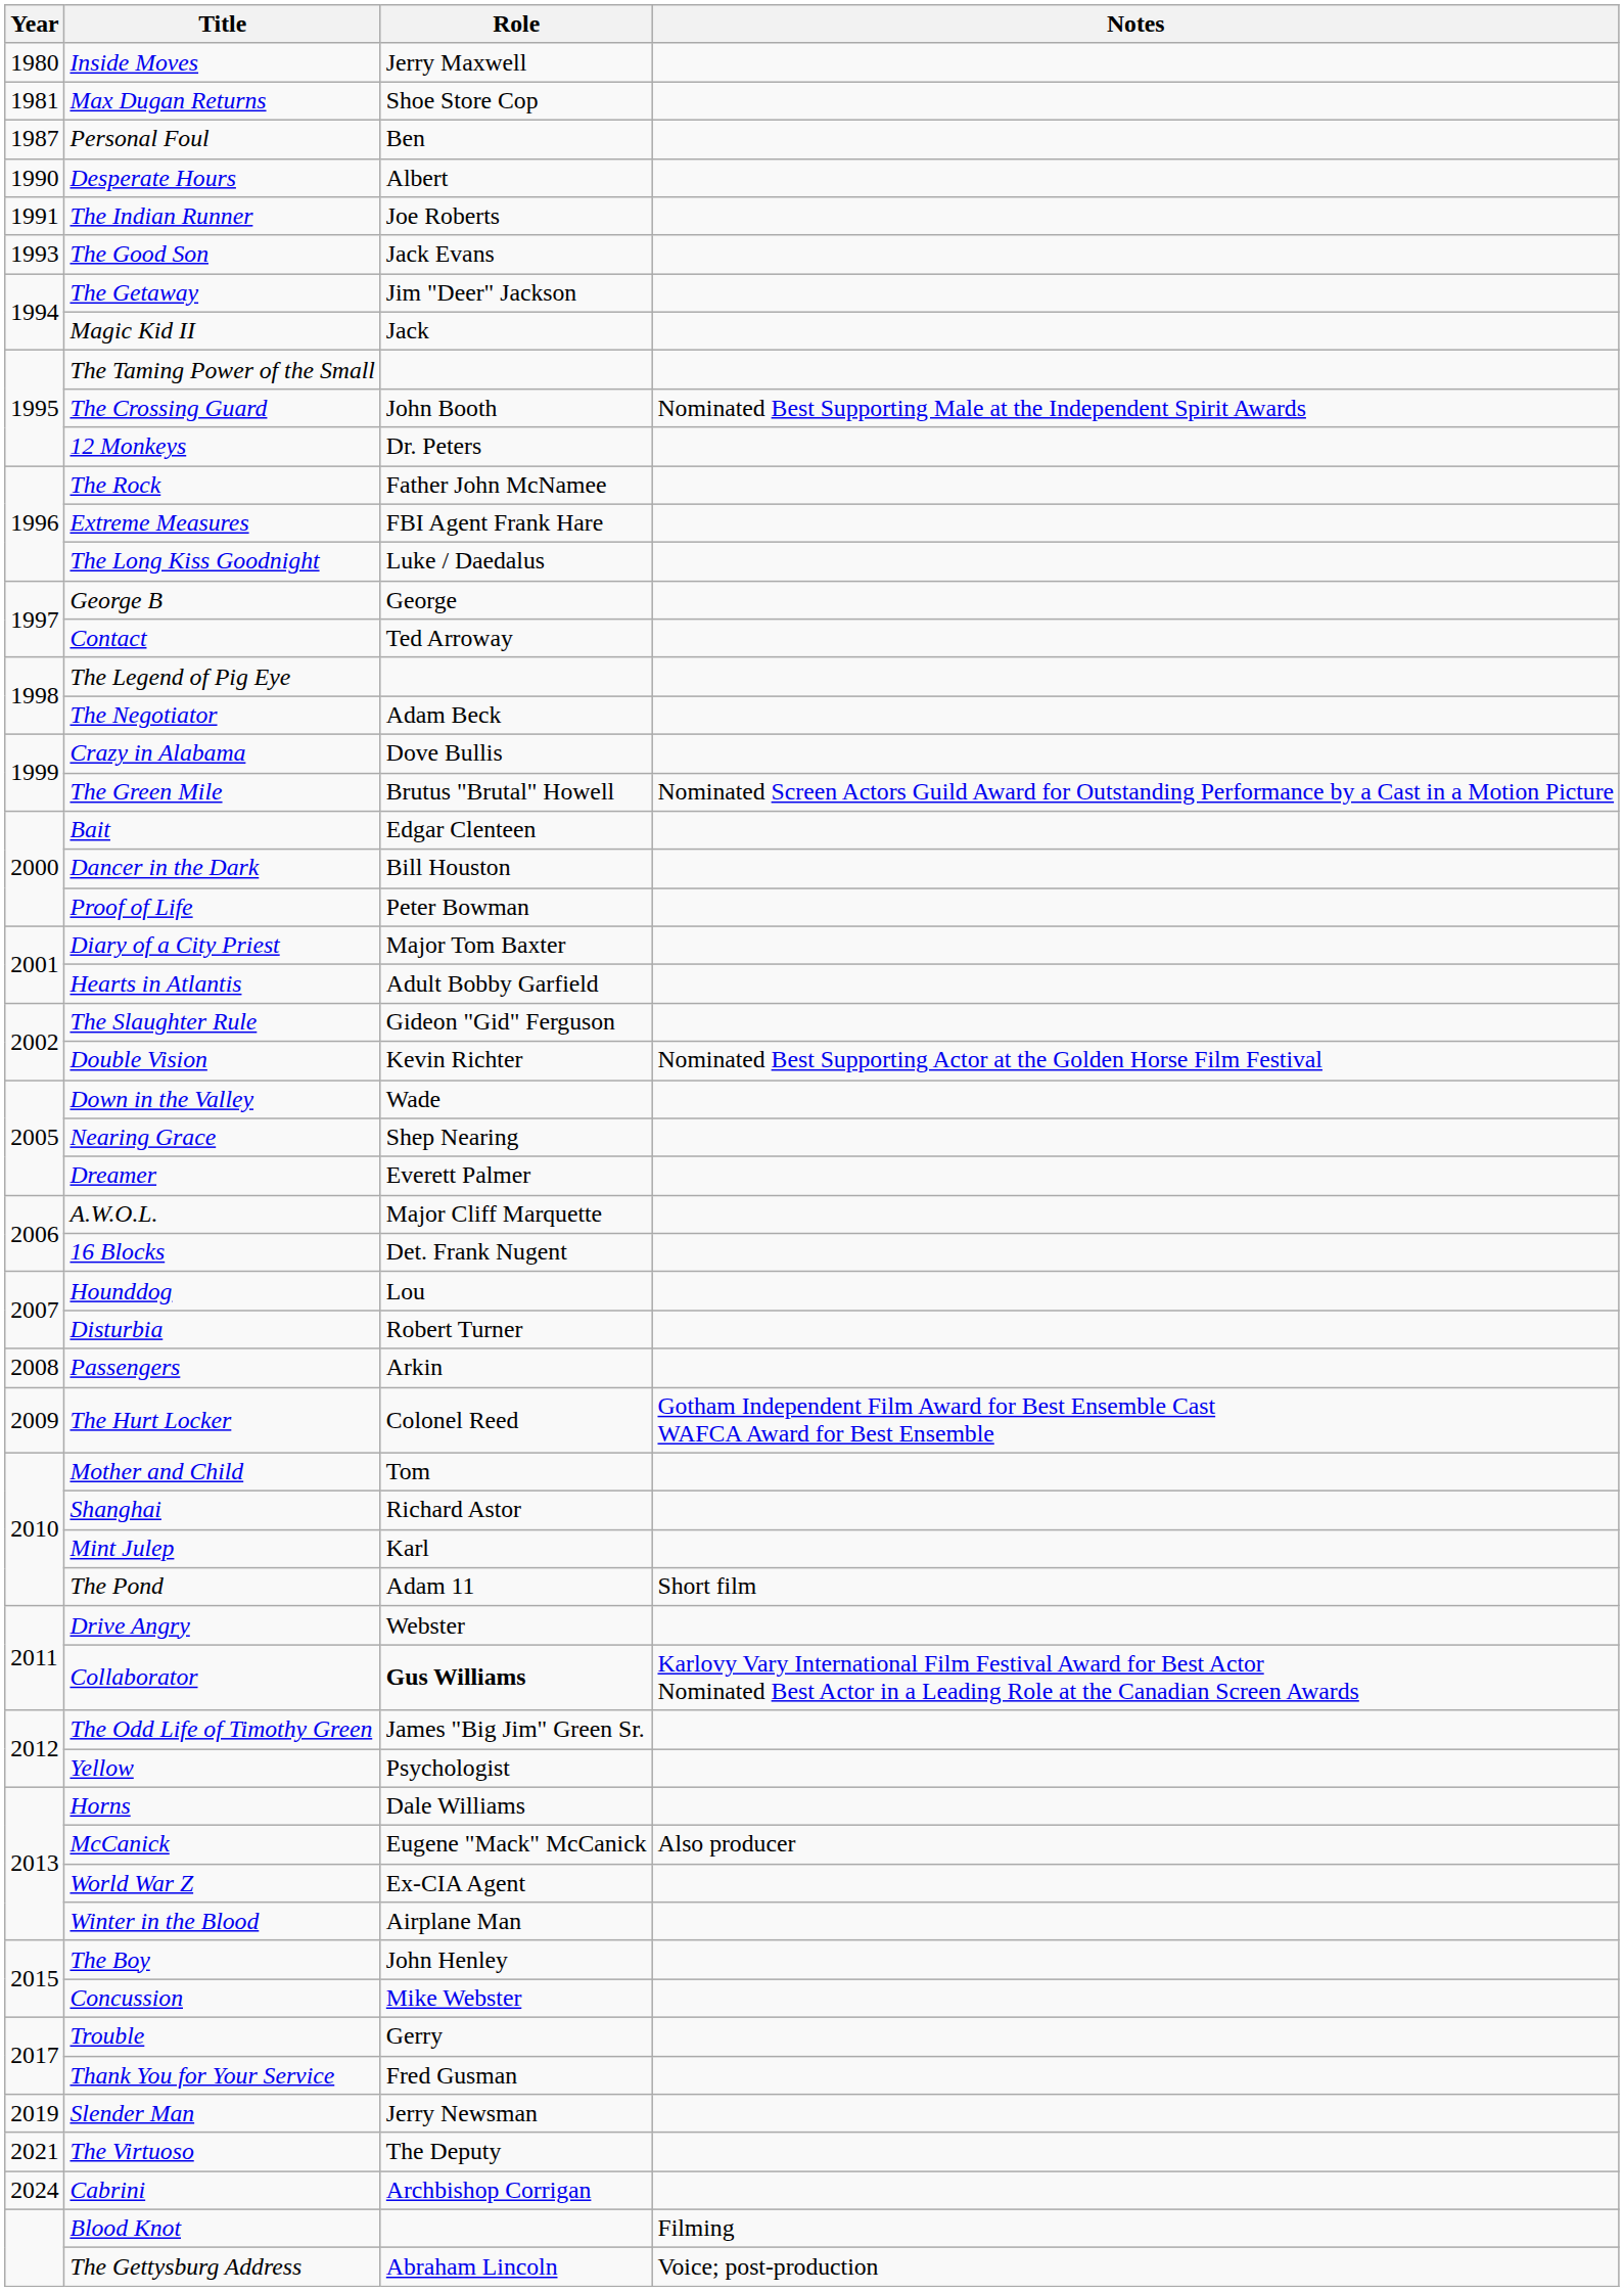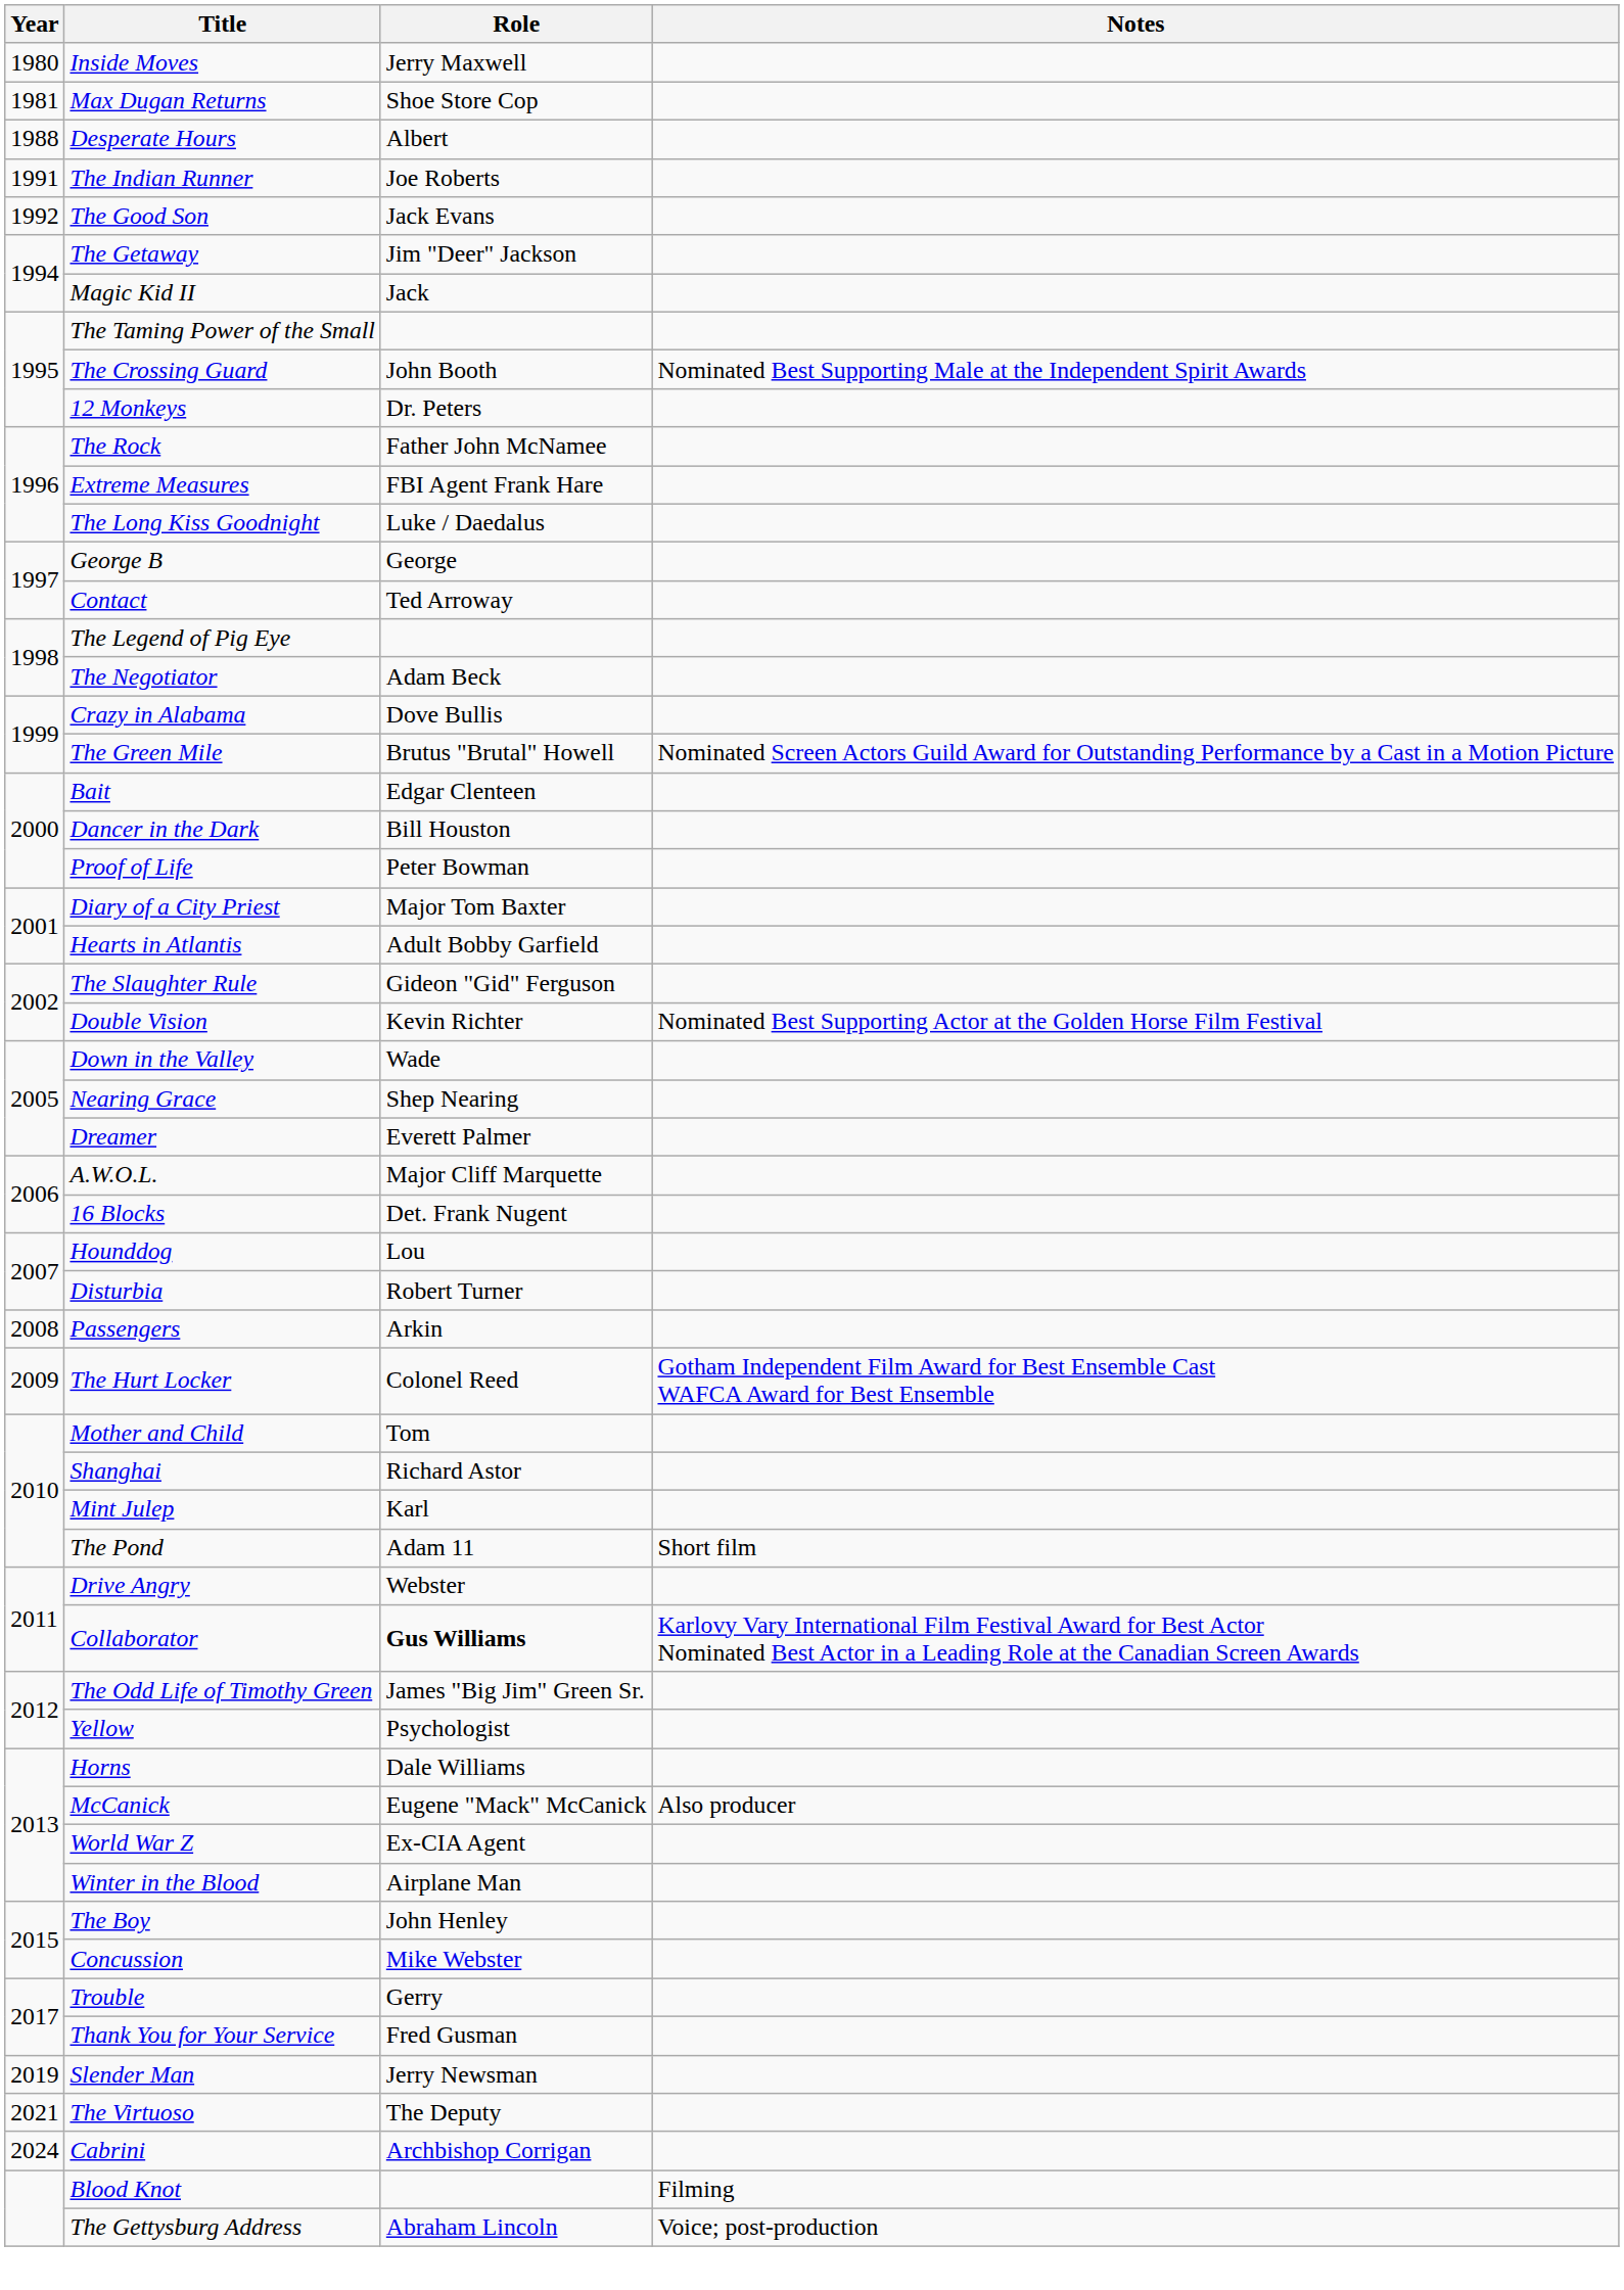- row: 1987 | Personal Foul | Ben
Desperate Hours | Year: 1990 -> 1988
The Good Son | Year: 1993 -> 1992
